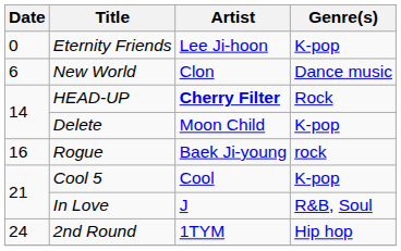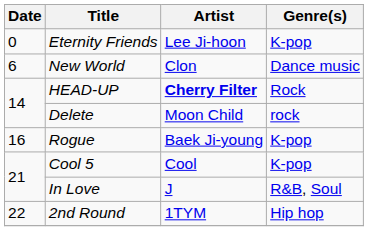Delete | Genre(s): K-pop -> rock
Rogue | Genre(s): rock -> K-pop
2nd Round | Date: 24 -> 22
